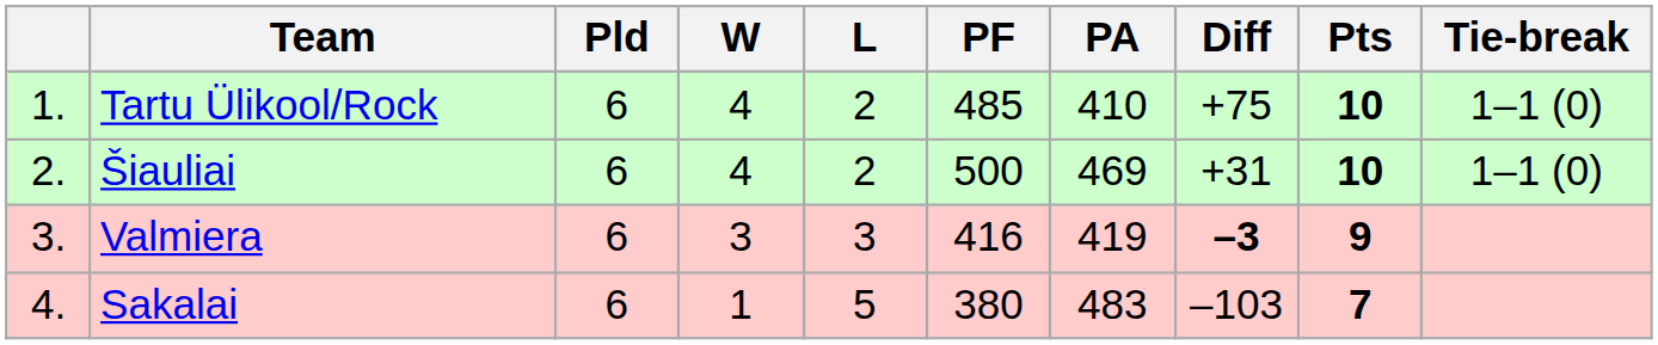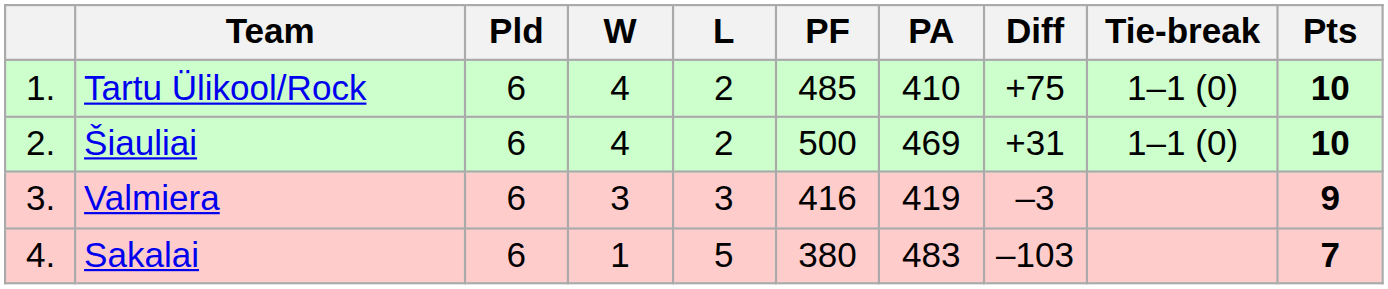columns swapped: Pts <-> Tie-break
Valmiera | Diff: bold -> normal
